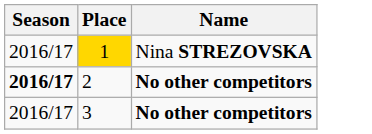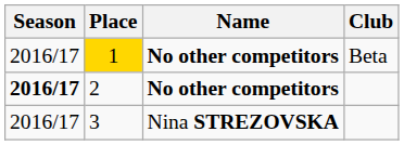+ column: Club | Beta
1 | Name: Nina STREZOVSKA -> No other competitors
3 | Name: No other competitors -> Nina STREZOVSKA
